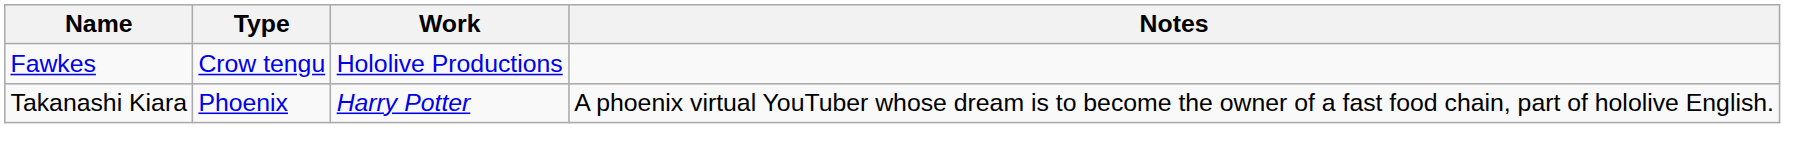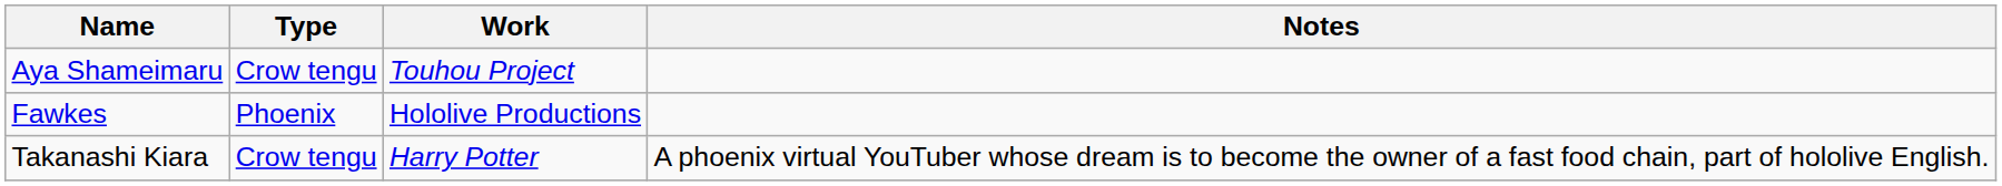+ row: Aya Shameimaru | Crow tengu | Touhou Project
Fawkes | Type: Crow tengu -> Phoenix
Takanashi Kiara | Type: Phoenix -> Crow tengu
